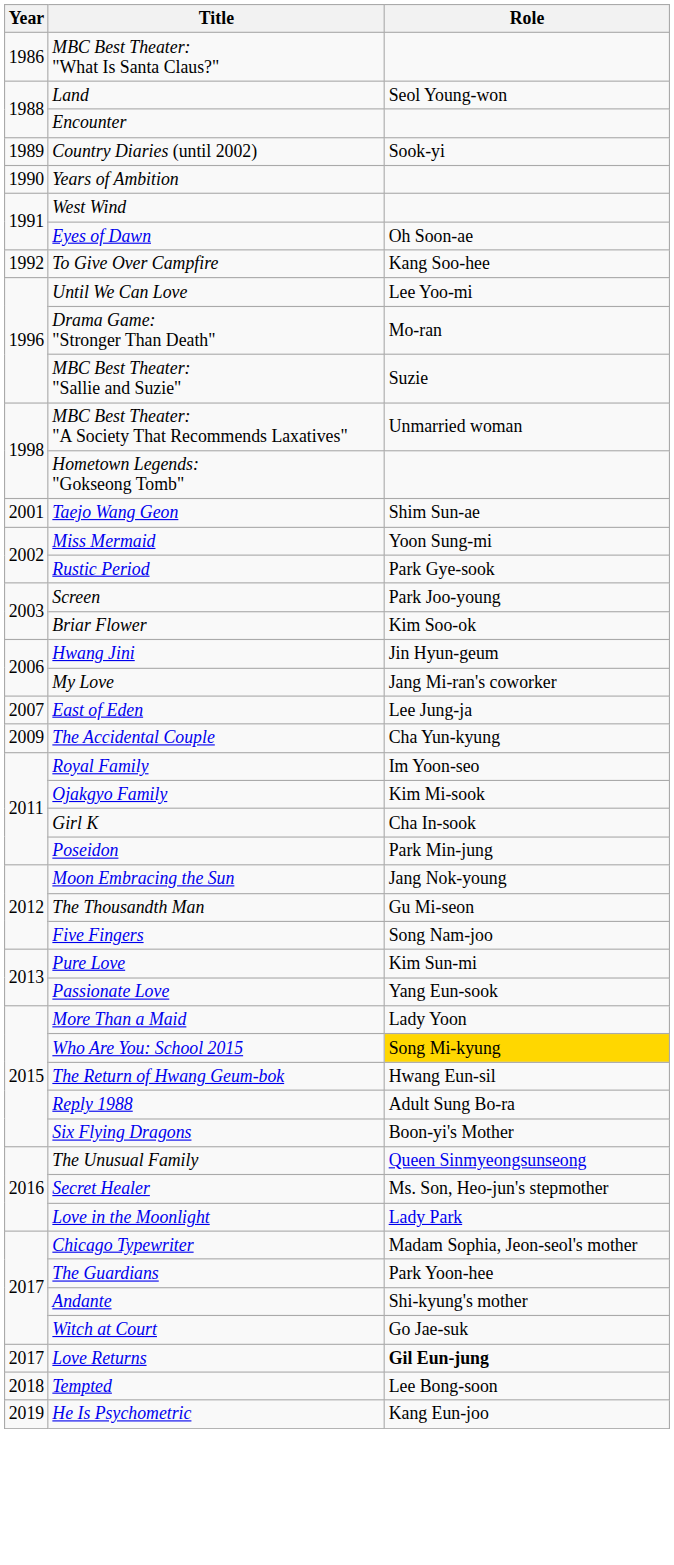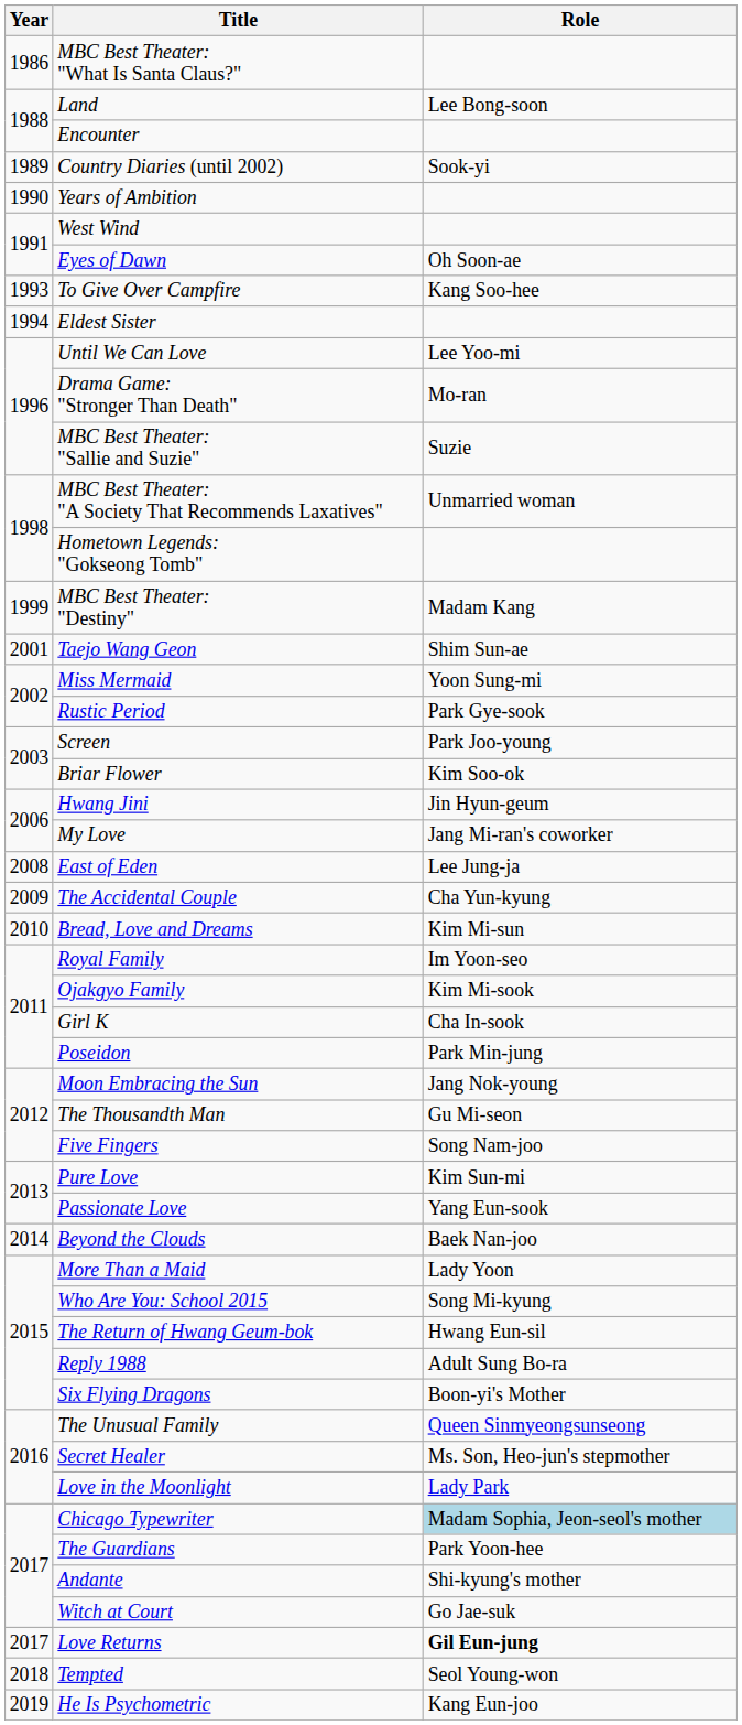Land | Role: Seol Young-won -> Lee Bong-soon
To Give Over Campfire | Year: 1992 -> 1993
+ row: 1994 | Eldest Sister
+ row: 1999 | MBC Best Theater: "Destiny" | Madam Kang
East of Eden | Year: 2007 -> 2008
+ row: 2010 | Bread, Love and Dreams | Kim Mi-sun
+ row: 2014 | Beyond the Clouds | Baek Nan-joo
Who Are You: School 2015 | Role: gold background -> no background
Chicago Typewriter | Role: no background -> lightblue background
Tempted | Role: Lee Bong-soon -> Seol Young-won
